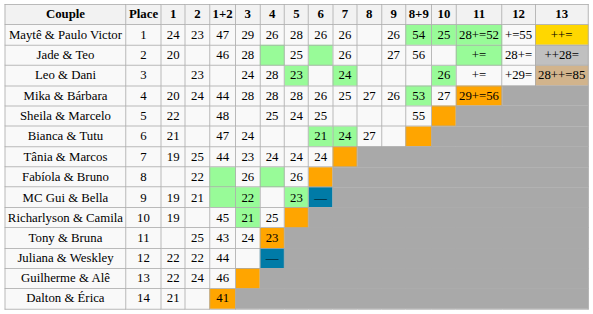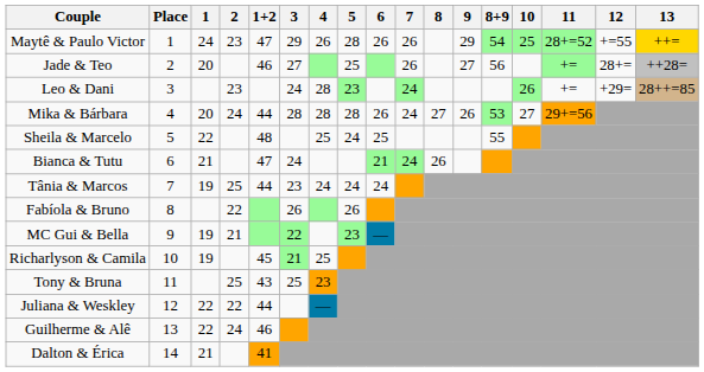Maytê & Paulo Victor | 9: 26 -> 29
Jade & Teo | 3: 28 -> 27
Mika & Bárbara | 7: 25 -> 24
Bianca & Tutu | 8: 27 -> 26
Tony & Bruna | 3: 24 -> 25
